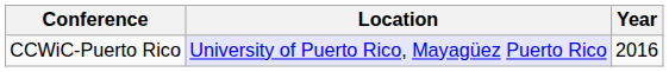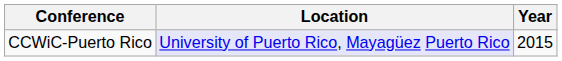CCWiC-Puerto Rico | Year: 2016 -> 2015
